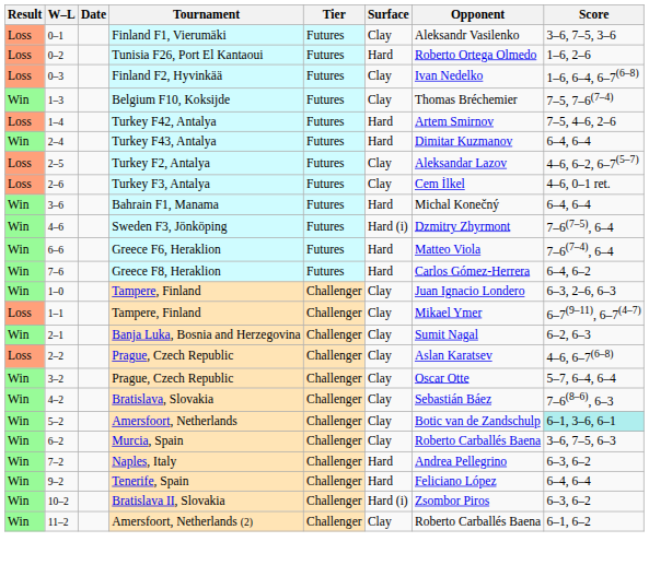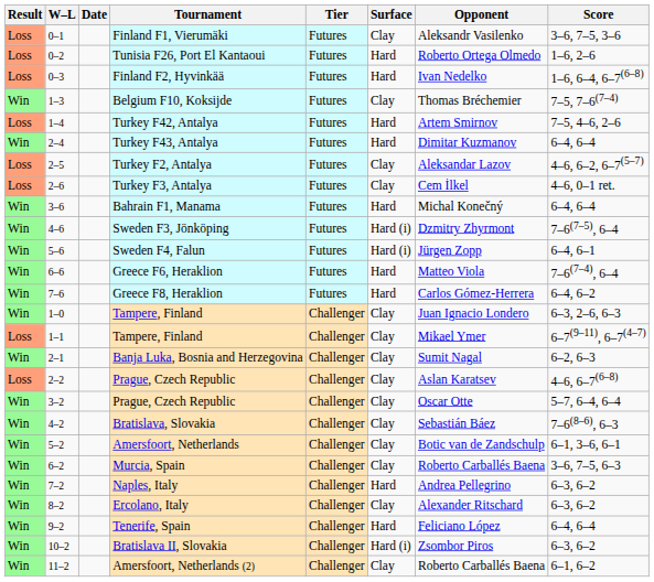Finland F2, Hyvinkää | Surface: Clay -> Hard
+ row: Win | 5–6 | Sweden F4, Falun | Futures | Hard (i) | Jürgen Zopp | 6–4, 6–1
Amersfoort, Netherlands | Score: paleturquoise background -> no background
+ row: Win | 8–2 | Ercolano, Italy | Challenger | Clay | Alexander Ritschard | 6–3, 6–2
